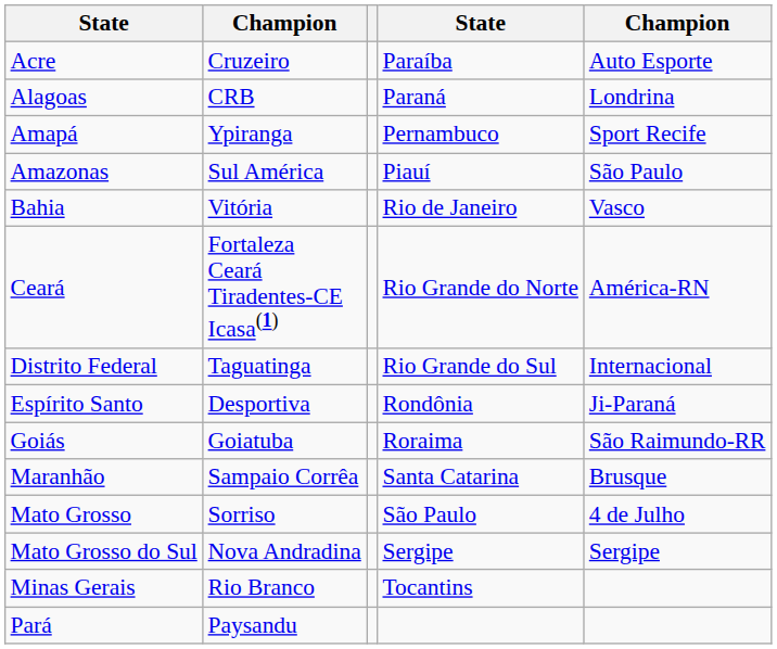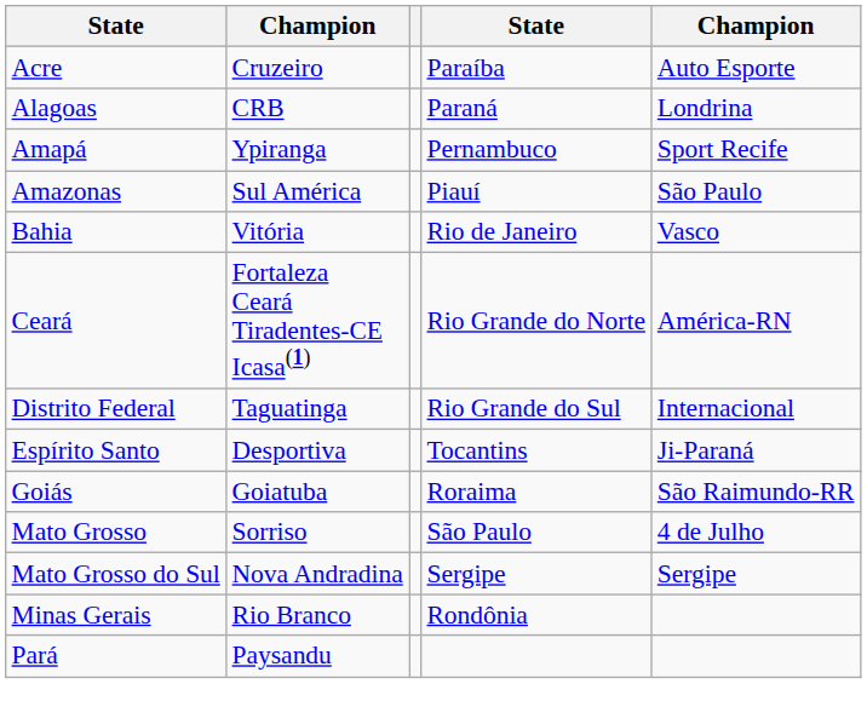Espírito Santo | column 4: Rondônia -> Tocantins
- row: Maranhão | Sampaio Corrêa | Santa Catarina | Brusque
Minas Gerais | column 4: Tocantins -> Rondônia
